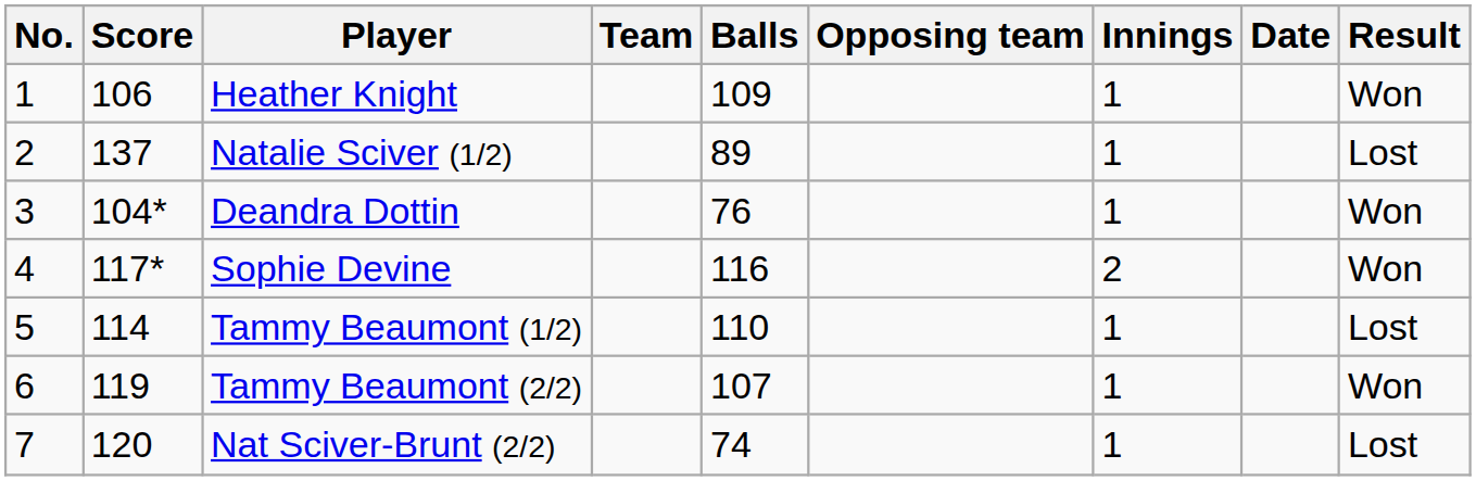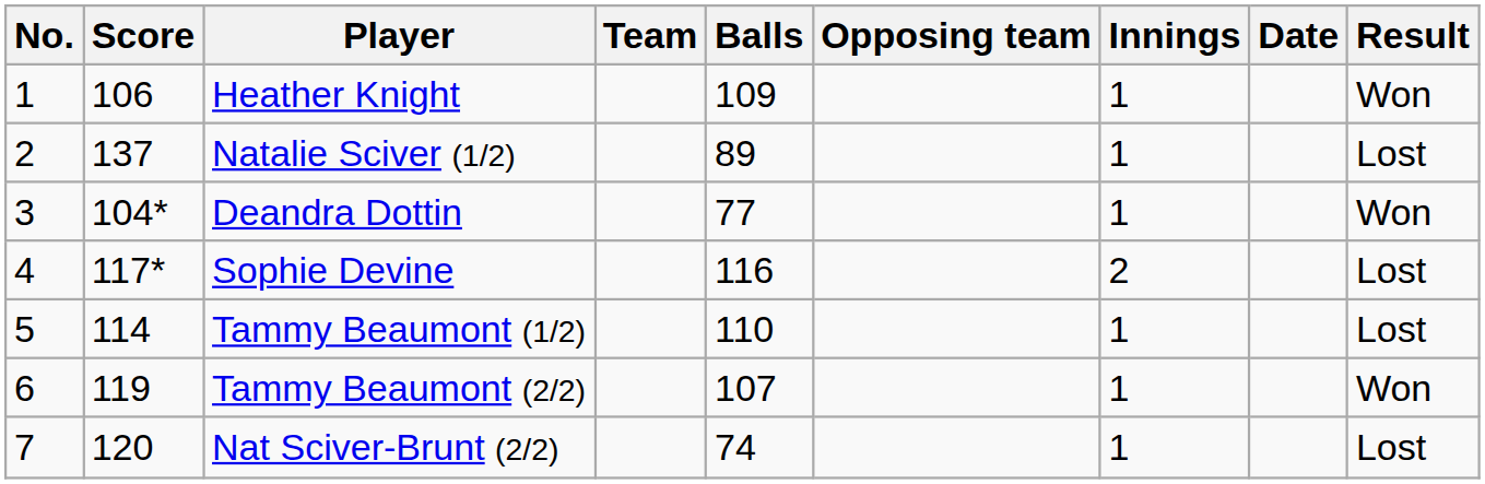Deandra Dottin | Balls: 76 -> 77
Sophie Devine | Result: Won -> Lost
